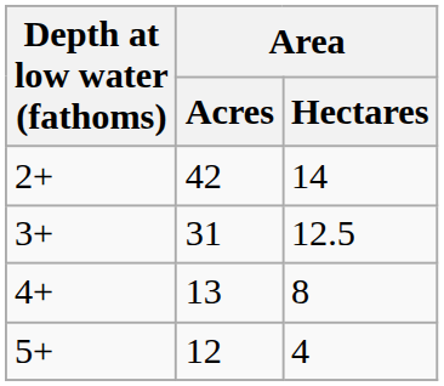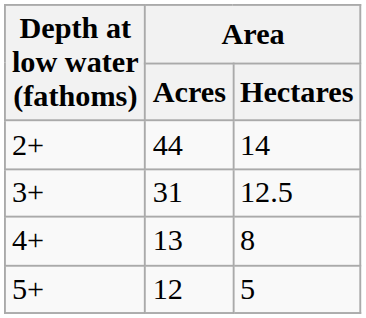2+ | Area / Acres: 42 -> 44
5+ | Area / Hectares: 4 -> 5
